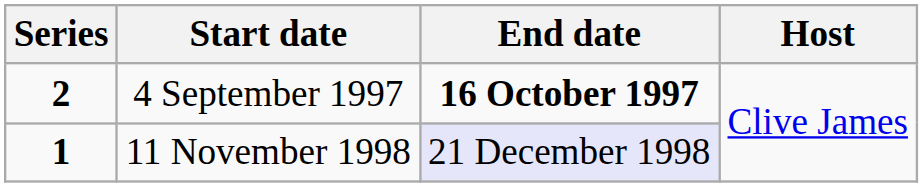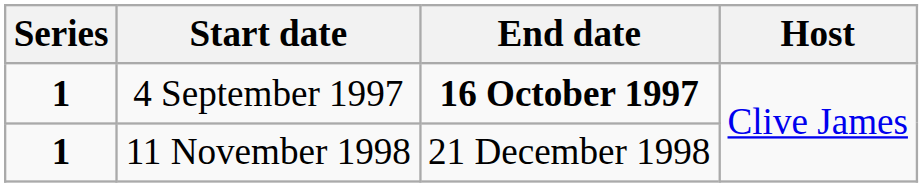4 September 1997 | Series: 2 -> 1
11 November 1998 | End date: lavender background -> no background
